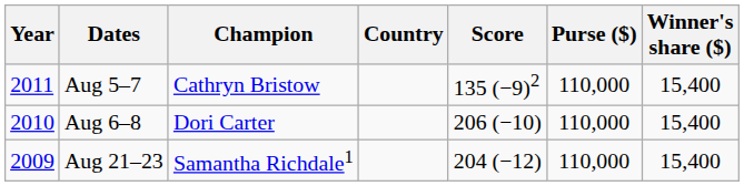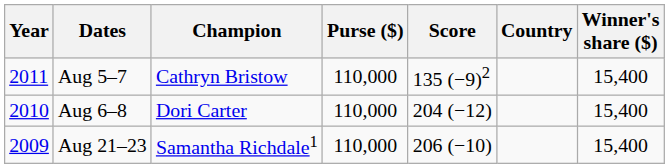columns swapped: Country <-> Purse ($)
Aug 6–8 | Score: 206 (−10) -> 204 (−12)
Aug 21–23 | Score: 204 (−12) -> 206 (−10)
